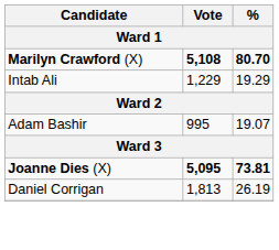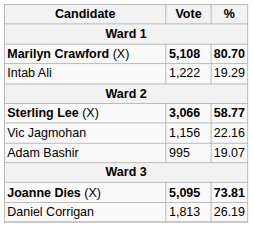Intab Ali | Vote: 1,229 -> 1,222
+ row: Sterling Lee (X) | 3,066 | 58.77
+ row: Vic Jagmohan | 1,156 | 22.16
